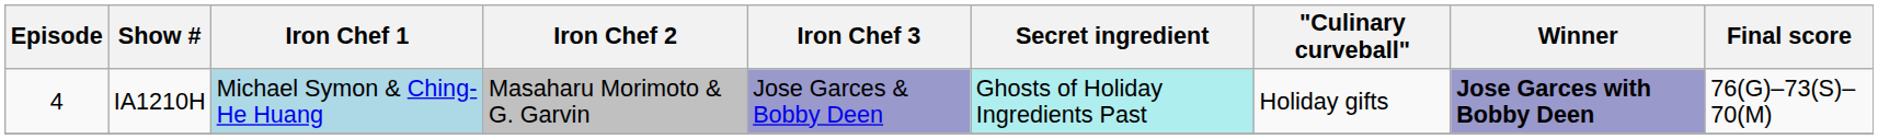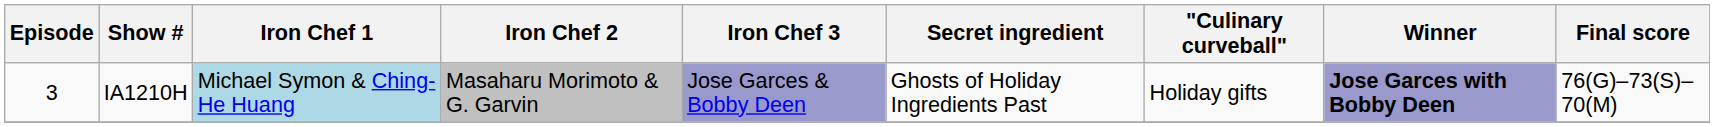IA1210H | Episode: 4 -> 3
IA1210H | Secret ingredient: paleturquoise background -> no background
